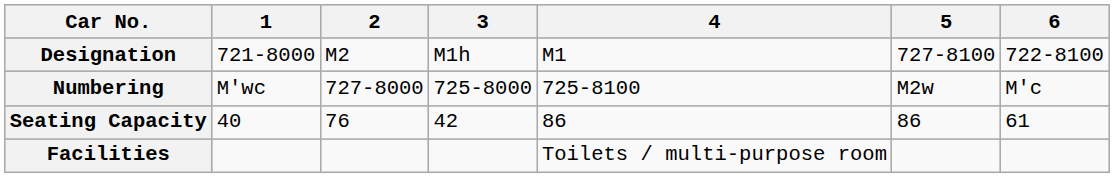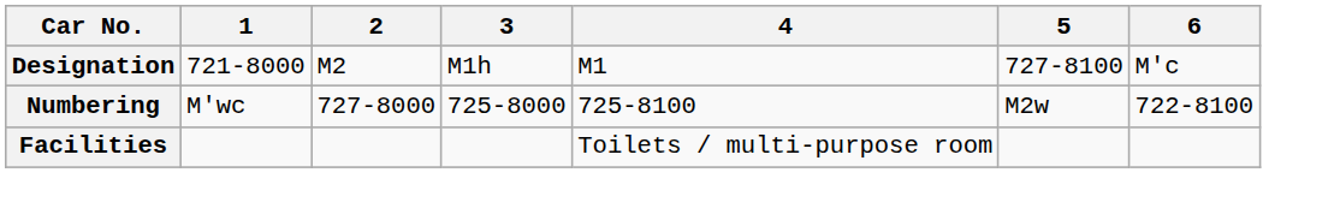Designation | 6: 722-8100 -> M'c
Numbering | 6: M'c -> 722-8100
- row: Seating Capacity | 40 | 76 | 42 | 86 | 86 | 61
